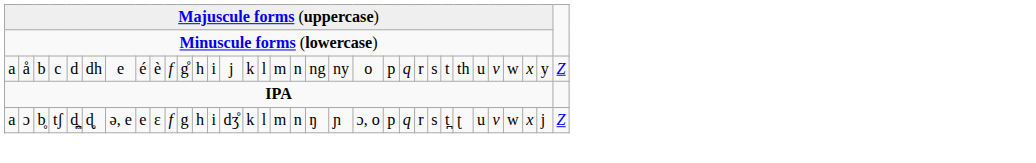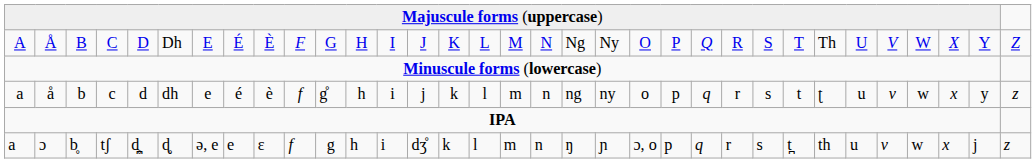+ row: A | Å | B | C | D | Dh | E | É | È | F | G | H | I | J | K | L | M | N | Ng | Ny | O | P | Q | R | S | T | Th | U | V | W | X | Y | Z
c | column 27: th -> ʈ
c | column 33: Z -> z
tʃ | column 27: ʈ -> th
tʃ | column 33: Z -> z
